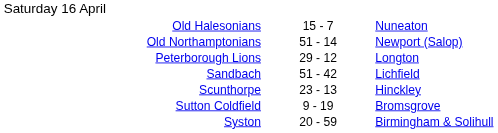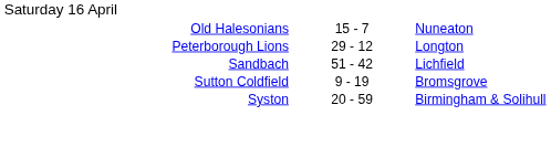- row: Old Northamptonians | 51 - 14 | Newport (Salop)
- row: Scunthorpe | 23 - 13 | Hinckley
